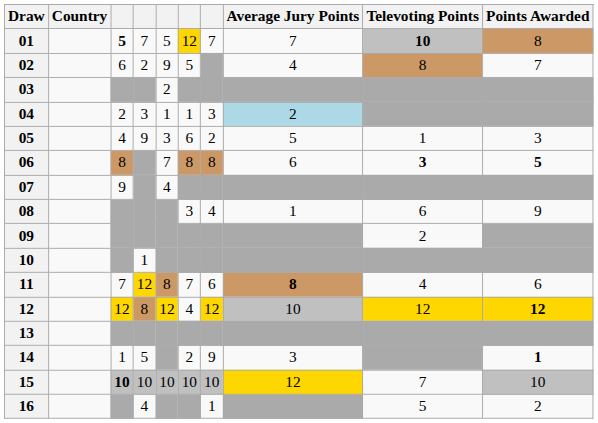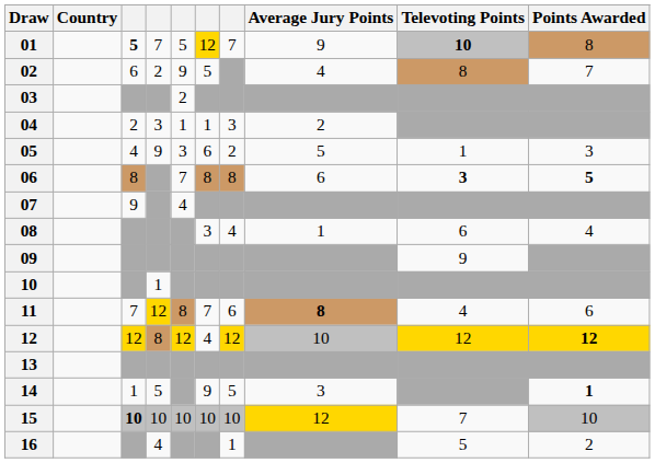01 | Average Jury Points: 7 -> 9
04 | Average Jury Points: lightblue background -> no background
08 | Points Awarded: 9 -> 4
09 | Televoting Points: 2 -> 9
14 | column 6: 2 -> 9
14 | column 7: 9 -> 5
